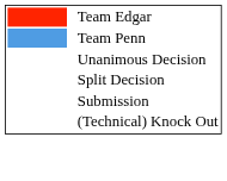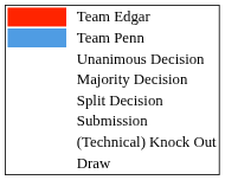+ row: Majority Decision
+ row: Draw
